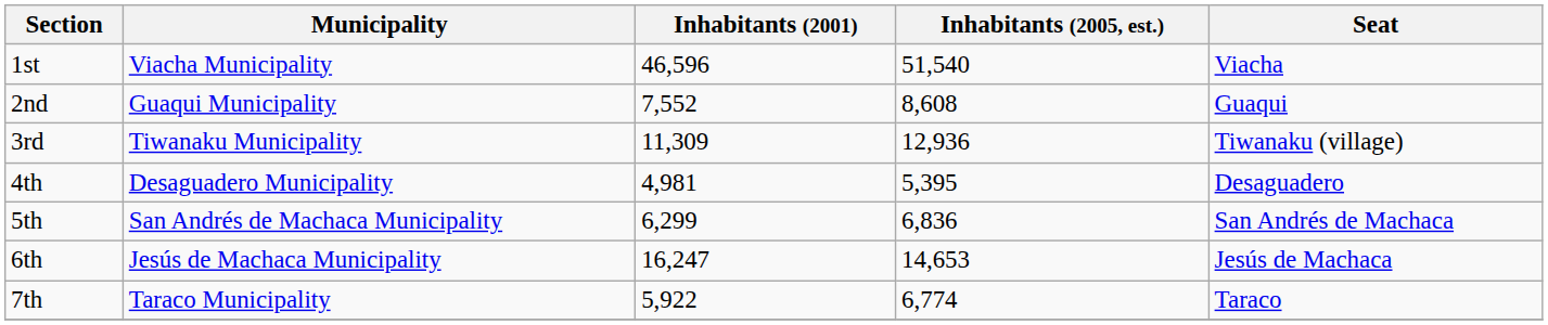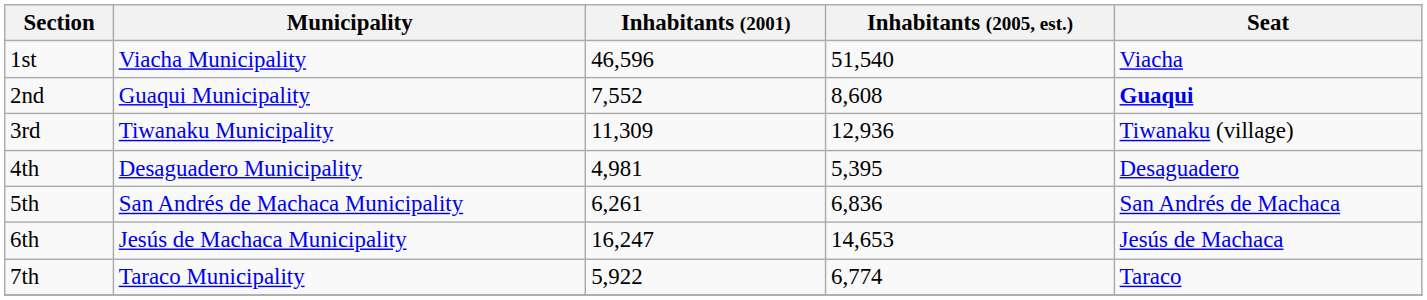2nd | Seat: normal -> bold
5th | Inhabitants (2001): 6,299 -> 6,261
